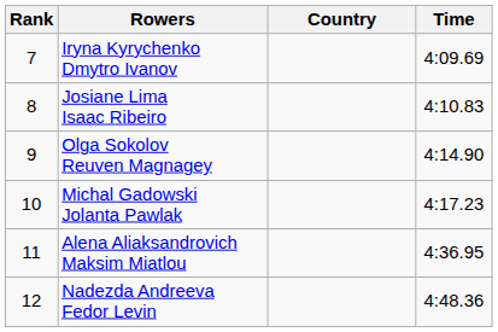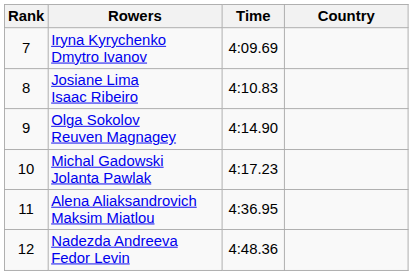columns swapped: Country <-> Time
